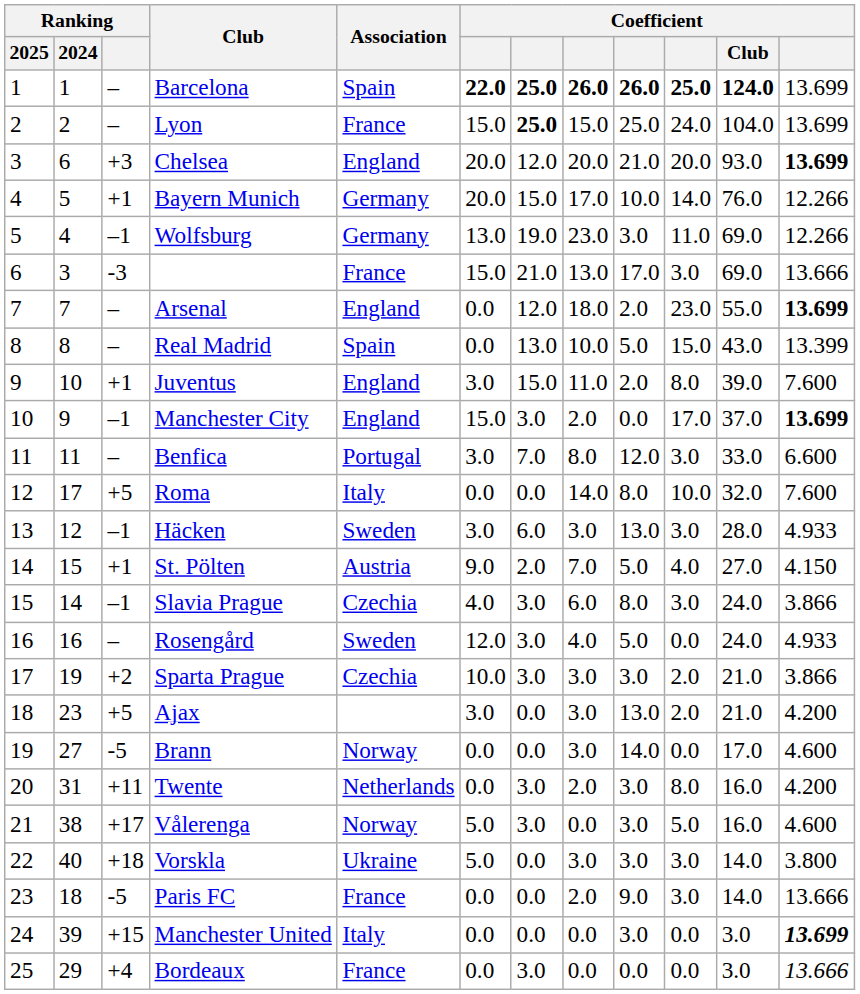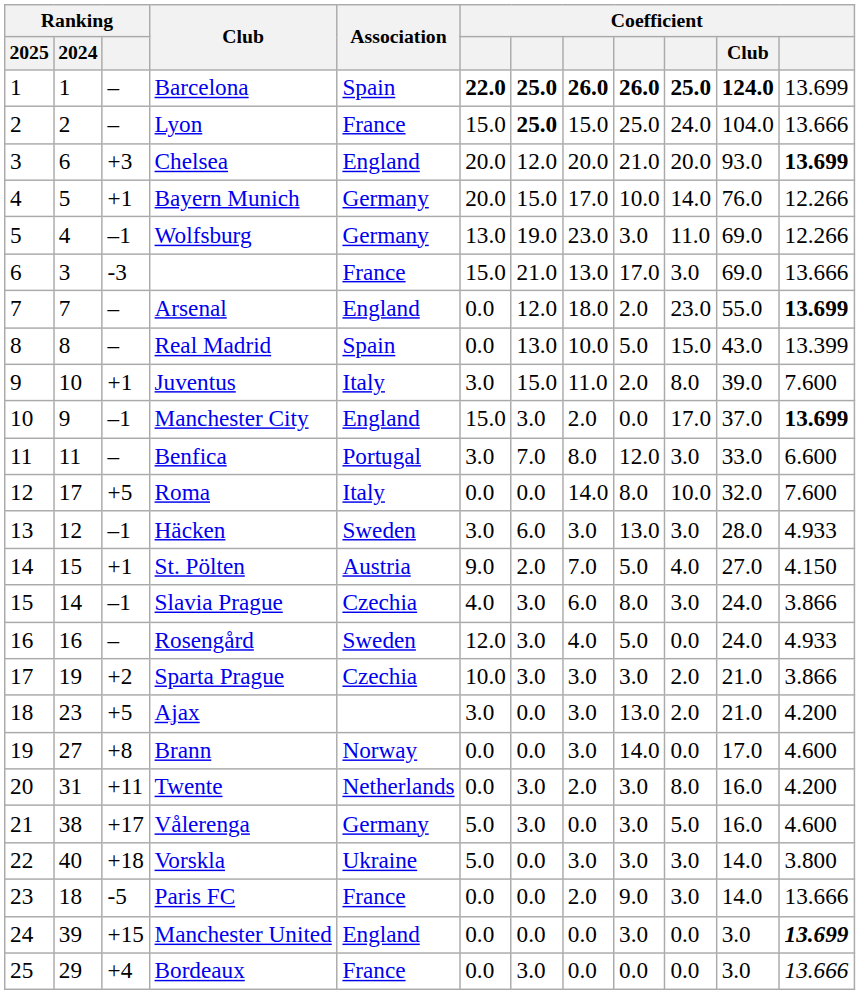Lyon | column 12: 13.699 -> 13.666
Juventus | Association: England -> Italy
Brann | Ranking: -5 -> +8
Vålerenga | Association: Norway -> Germany
Manchester United | Association: Italy -> England
